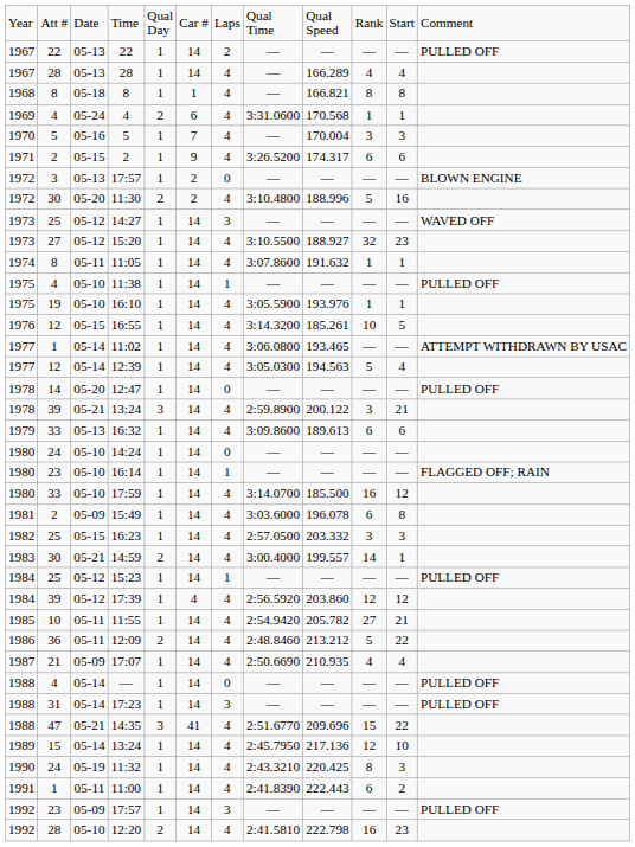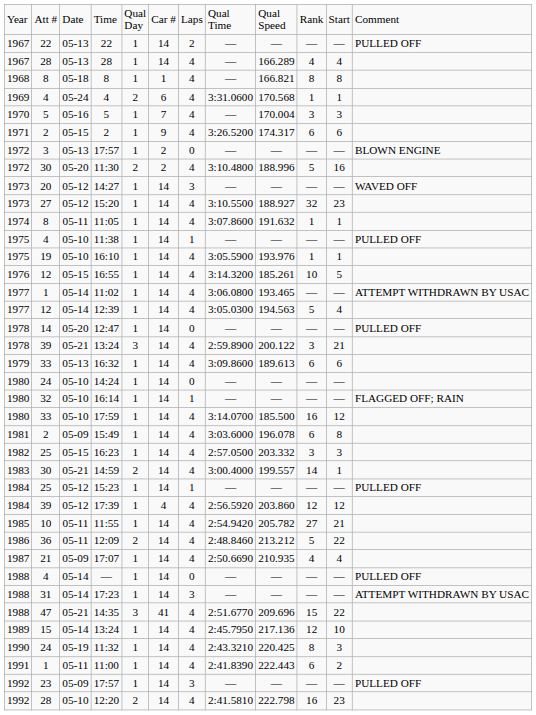14:27 | column 2: 25 -> 20
16:14 | column 2: 23 -> 32
17:23 | column 12: PULLED OFF -> ATTEMPT WITHDRAWN BY USAC
